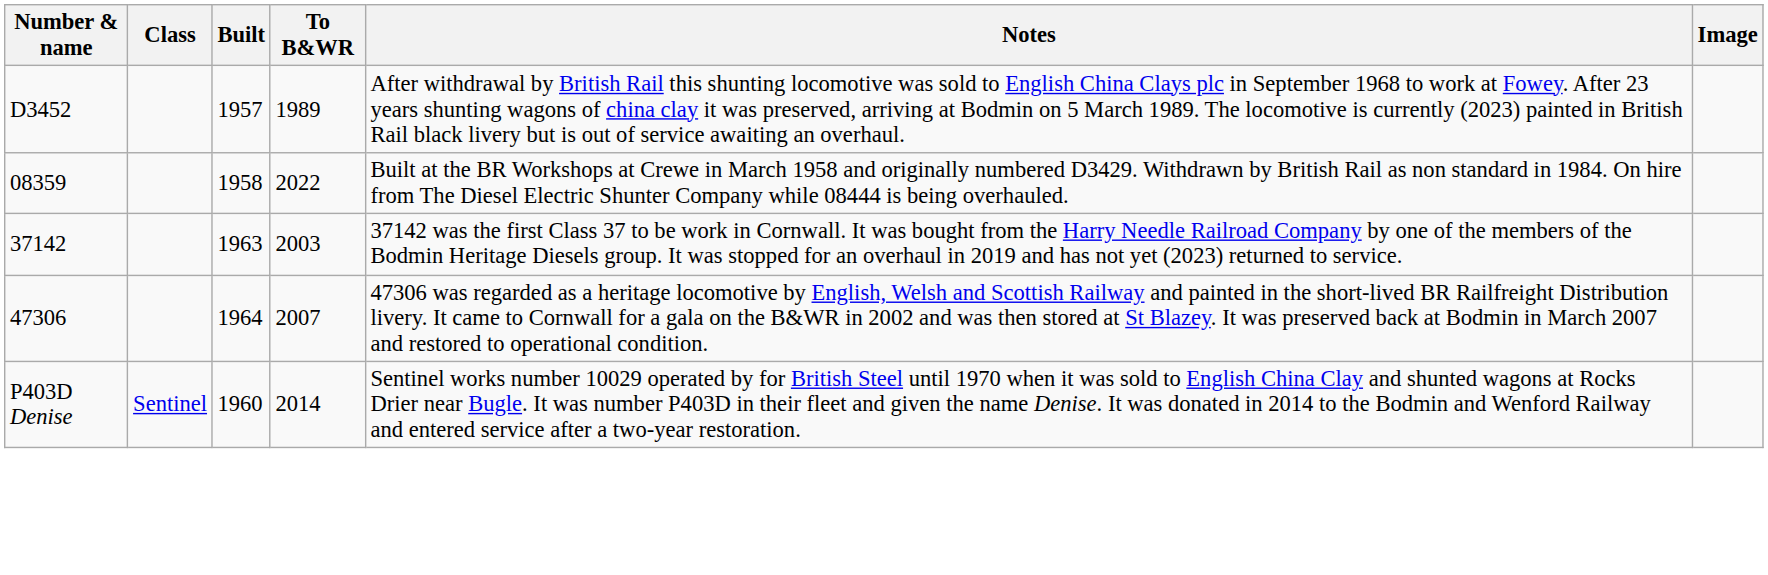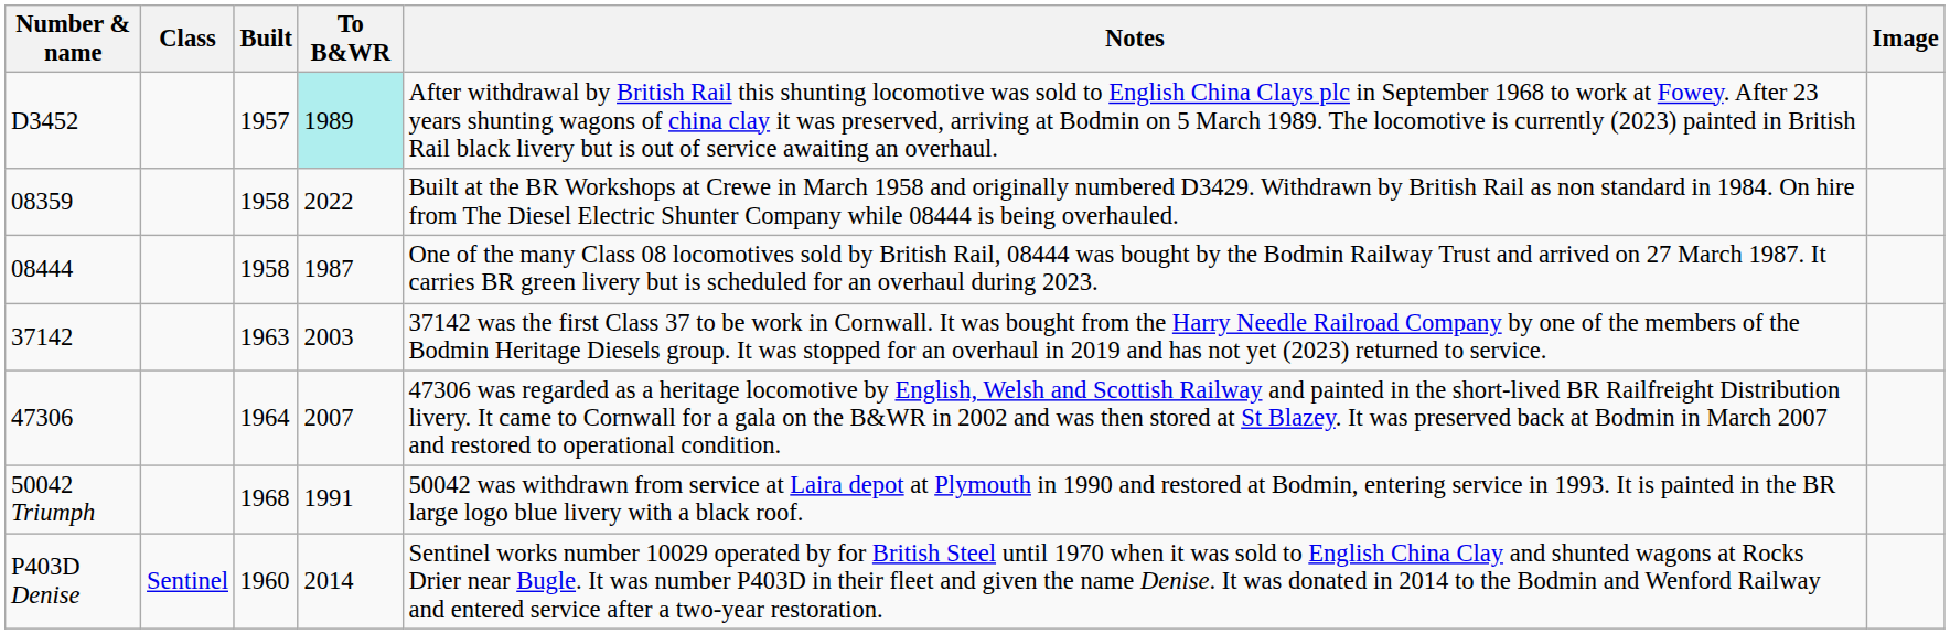D3452 | To B&WR: no background -> paleturquoise background
+ row: 08444 | 1958 | 1987 | One of the many Class 08 locomotives sold by British Rail, 08444 was bought by the Bodmin Railway Trust and arrived on 27 March 1987. It carries BR green livery but is scheduled for an overhaul during 2023.
+ row: 50042 Triumph | 1968 | 1991 | 50042 was withdrawn from service at Laira depot at Plymouth in 1990 and restored at Bodmin, entering service in 1993. It is painted in the BR large logo blue livery with a black roof.
